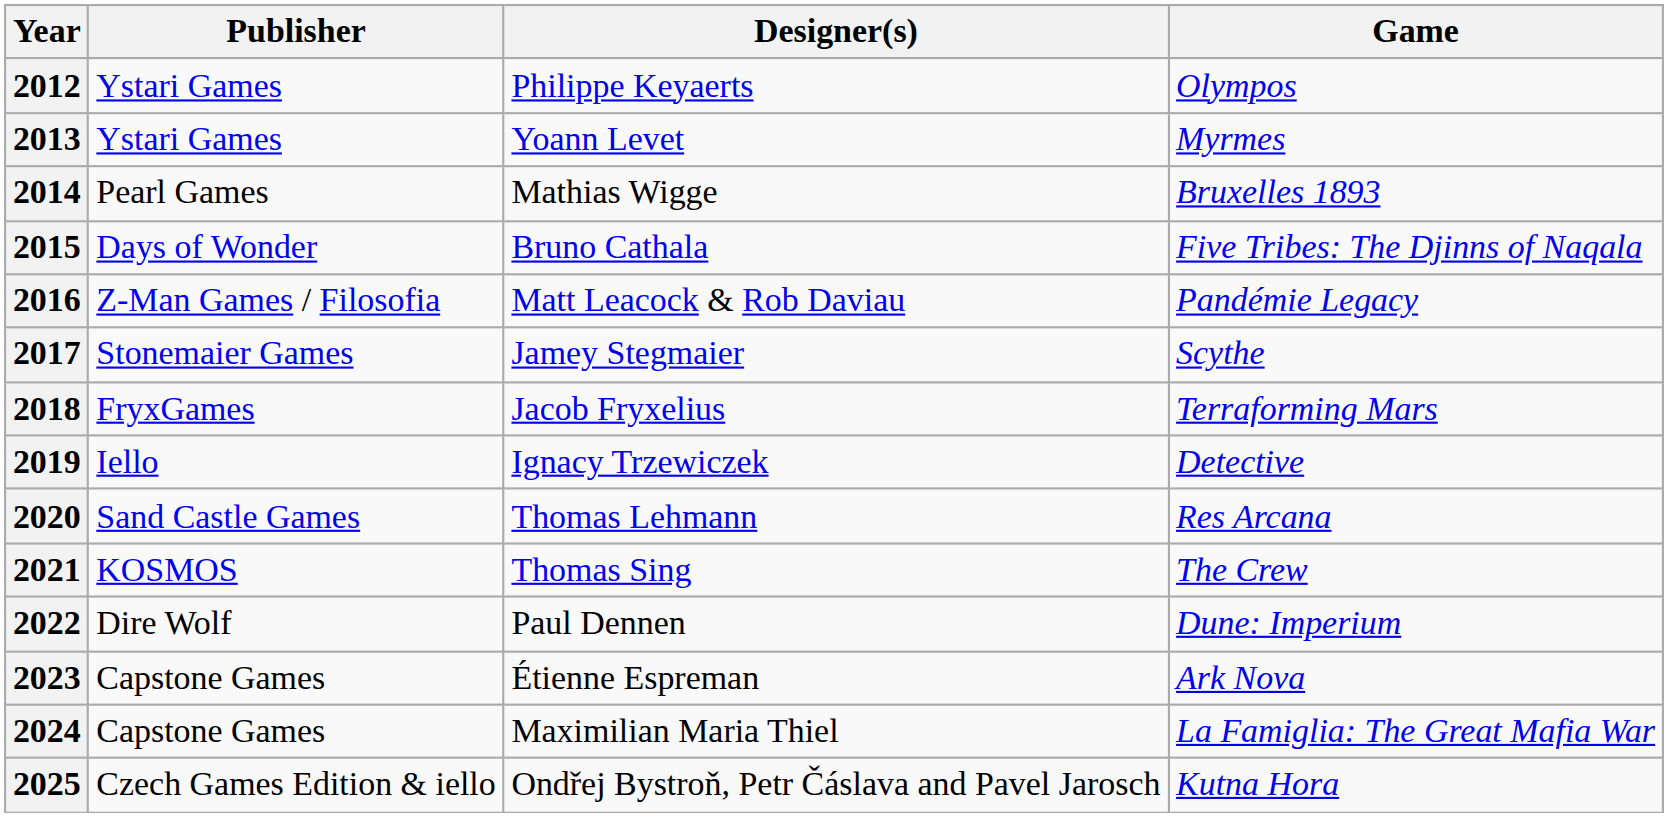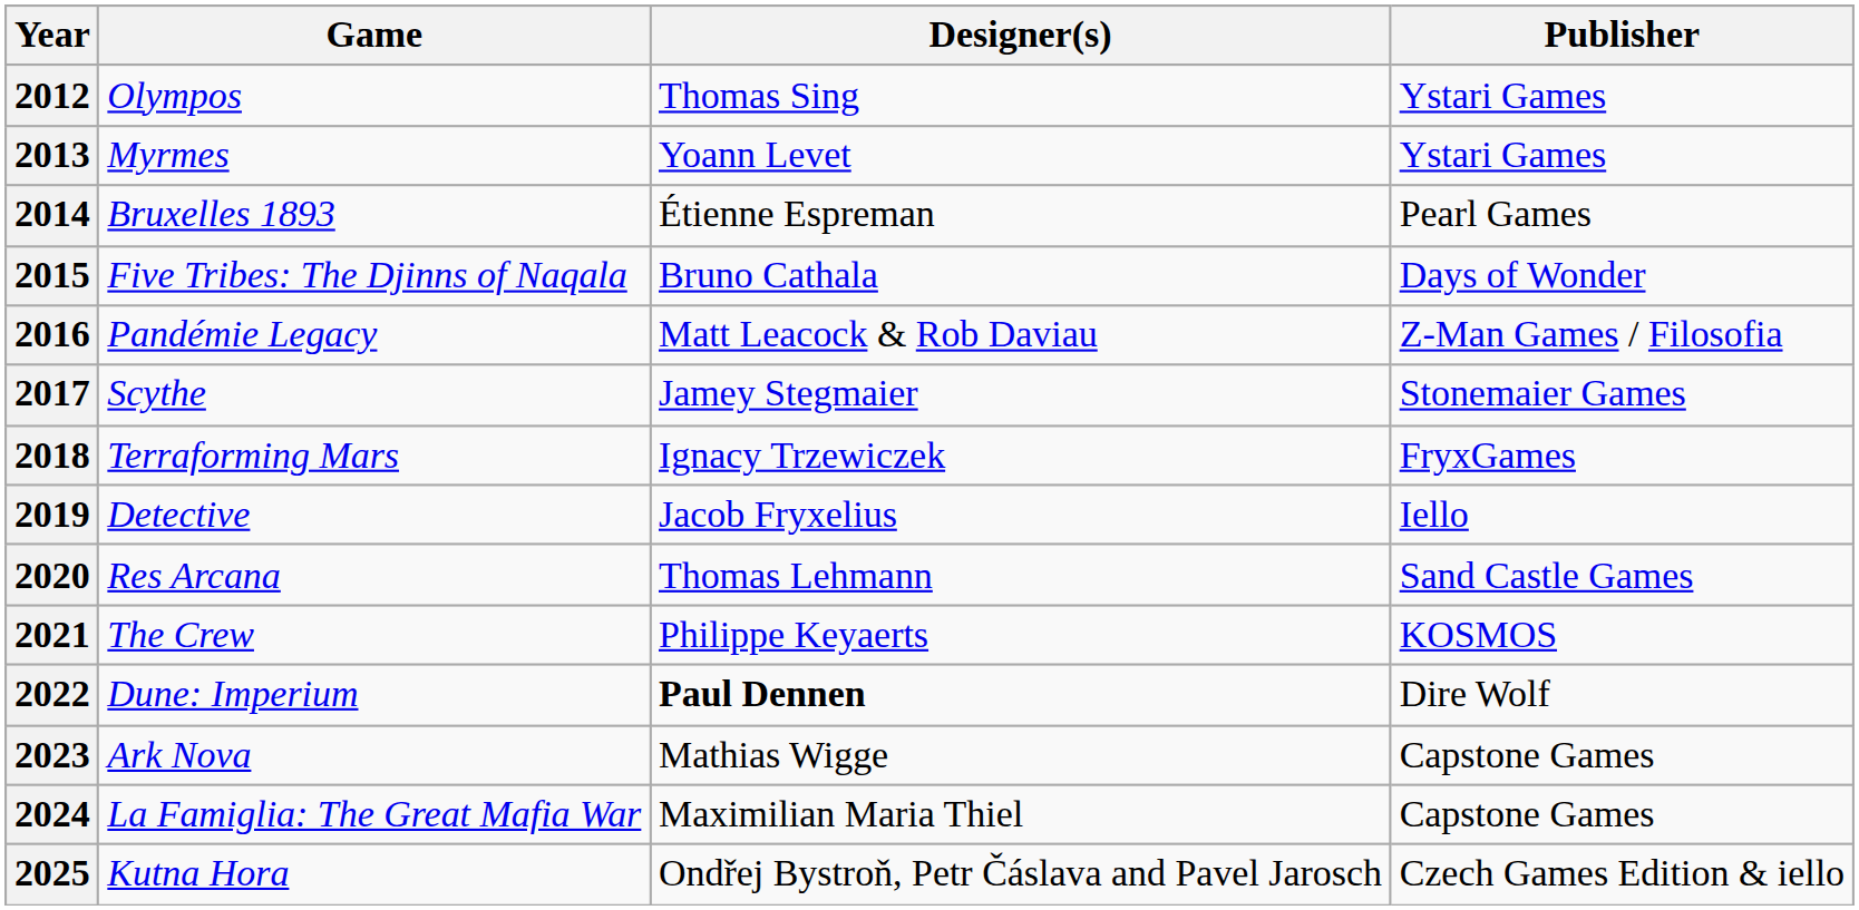columns swapped: Game <-> Publisher
2012 | Designer(s): Philippe Keyaerts -> Thomas Sing
2014 | Designer(s): Mathias Wigge -> Étienne Espreman
2018 | Designer(s): Jacob Fryxelius -> Ignacy Trzewiczek
2019 | Designer(s): Ignacy Trzewiczek -> Jacob Fryxelius
2021 | Designer(s): Thomas Sing -> Philippe Keyaerts
2022 | Designer(s): normal -> bold
2023 | Designer(s): Étienne Espreman -> Mathias Wigge
